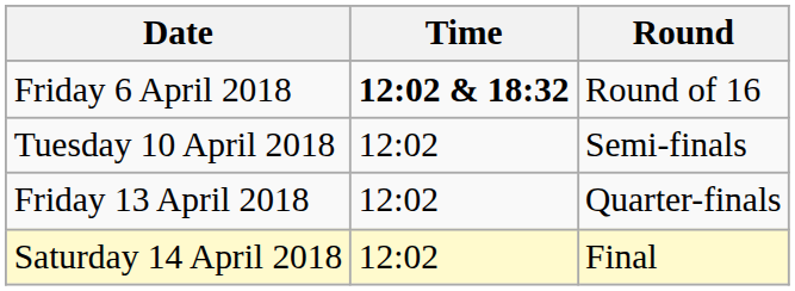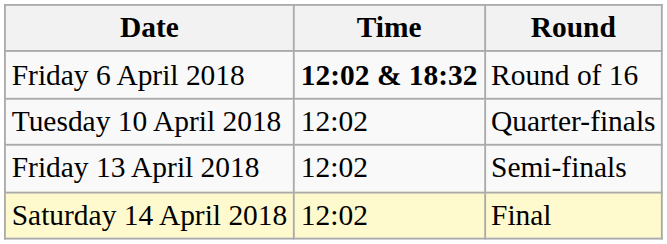Tuesday 10 April 2018 | Round: Semi-finals -> Quarter-finals
Friday 13 April 2018 | Round: Quarter-finals -> Semi-finals
